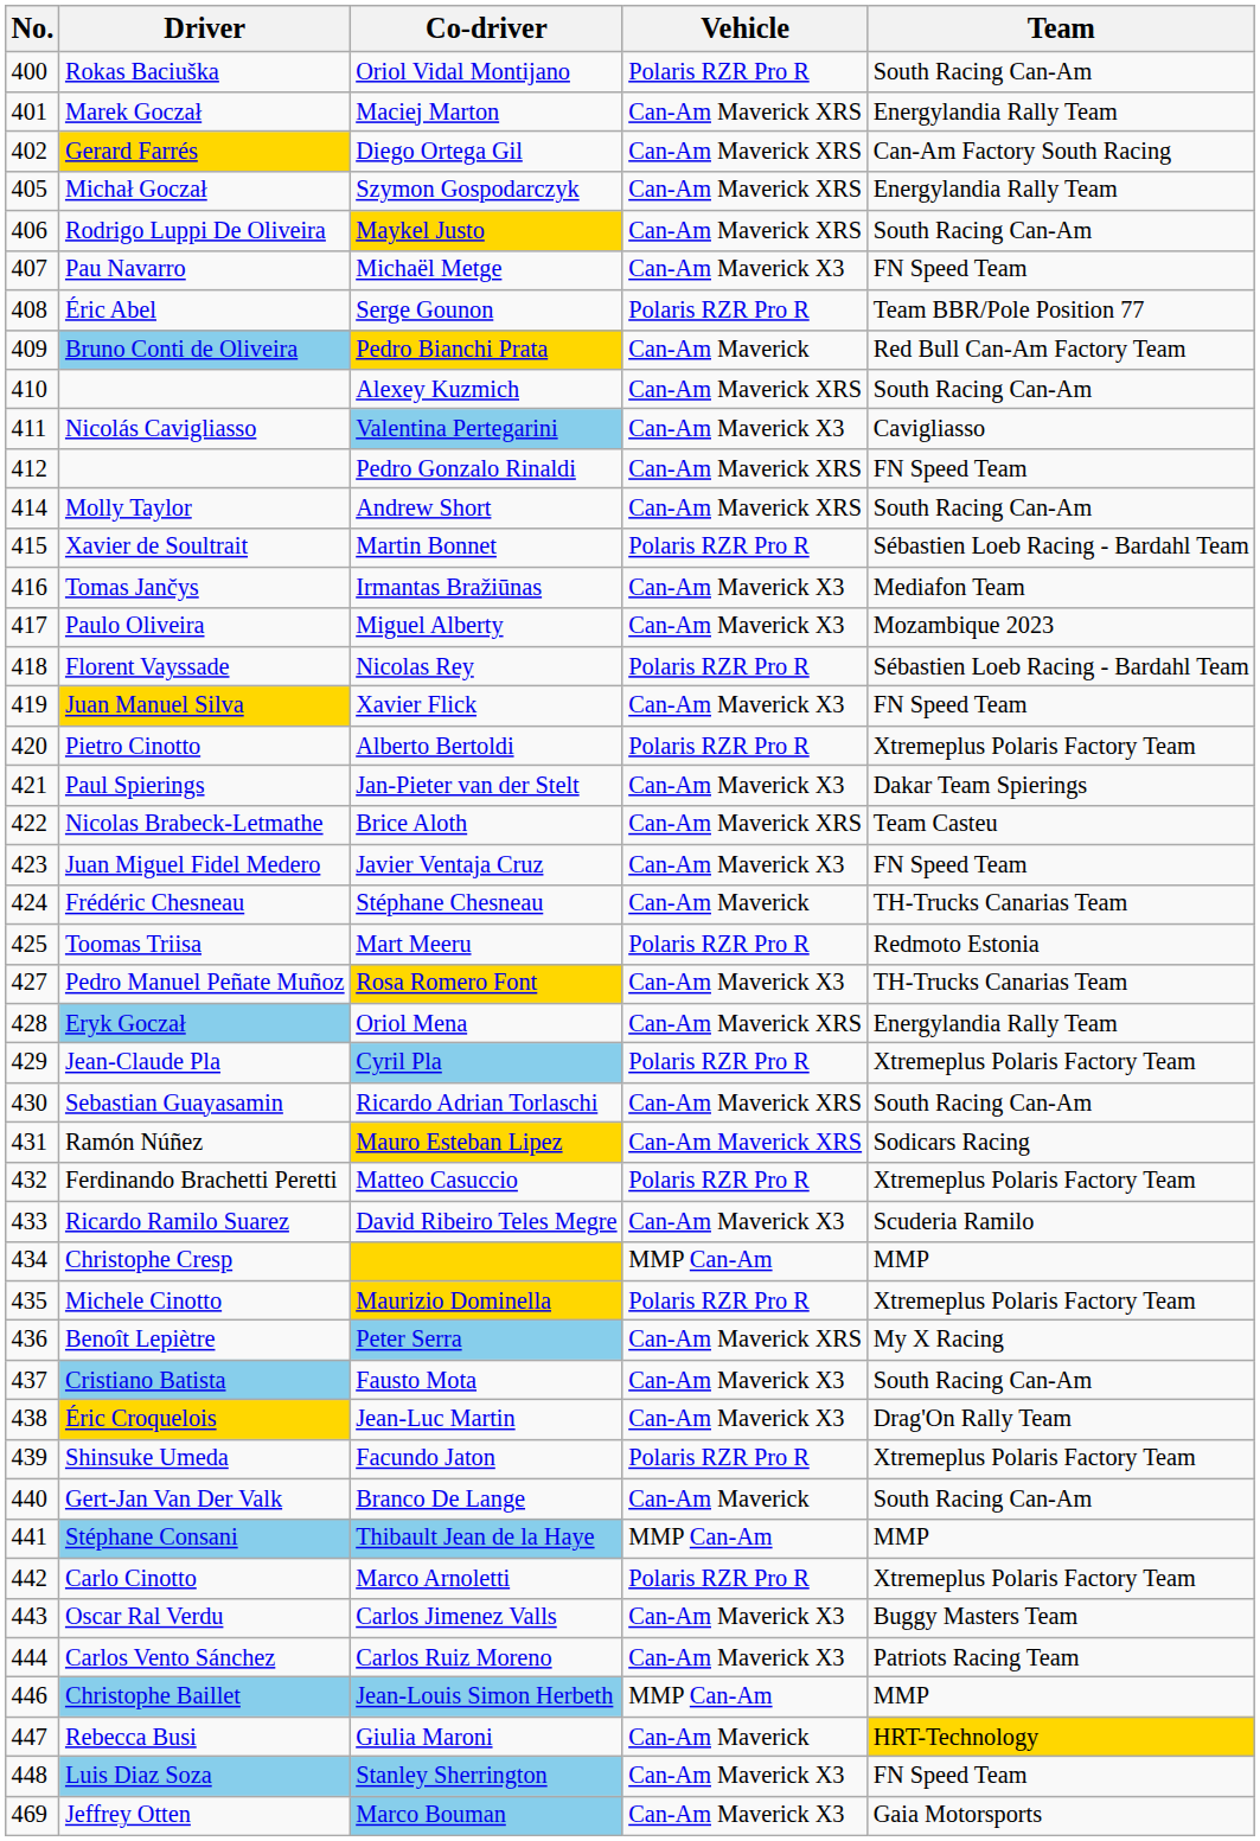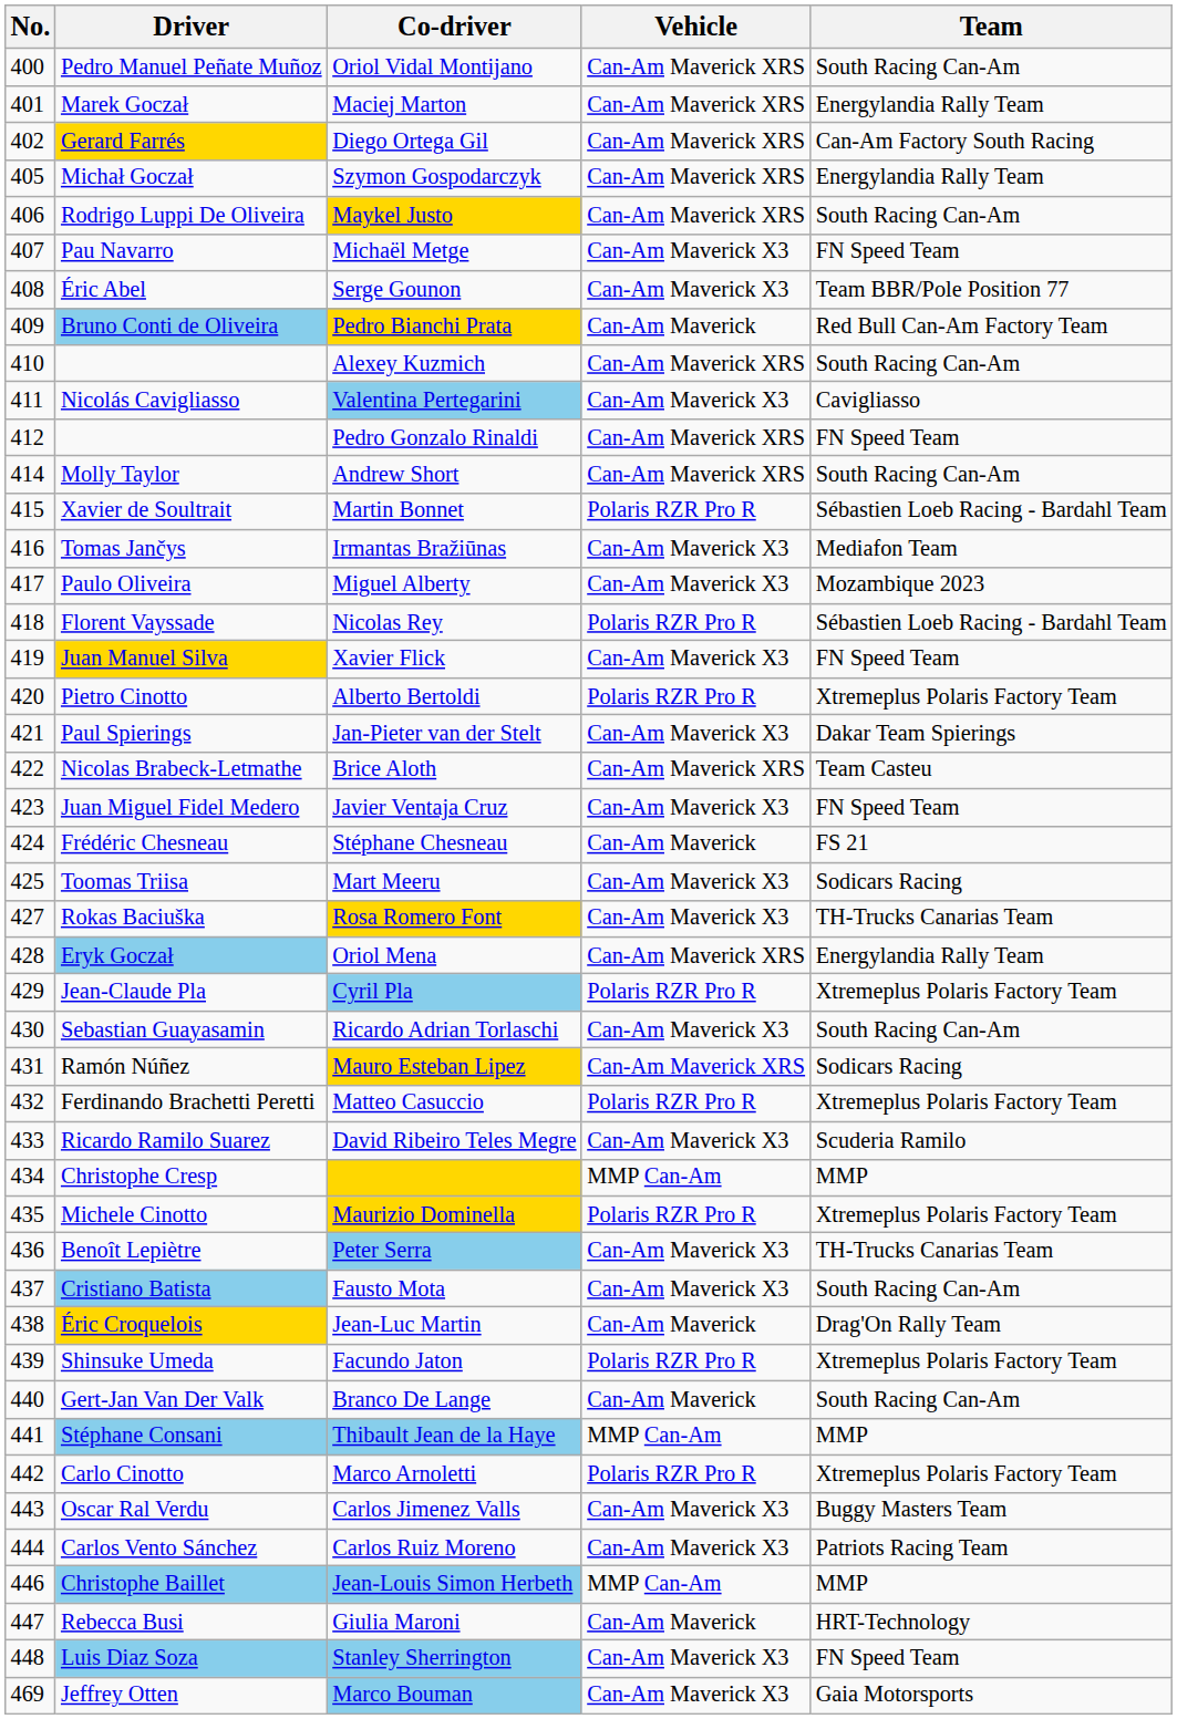Oriol Vidal Montijano | Driver: Rokas Baciuška -> Pedro Manuel Peñate Muñoz
Oriol Vidal Montijano | Vehicle: Polaris RZR Pro R -> Can-Am Maverick XRS
Serge Gounon | Vehicle: Polaris RZR Pro R -> Can-Am Maverick X3
Stéphane Chesneau | Team: TH-Trucks Canarias Team -> FS 21
Mart Meeru | Vehicle: Polaris RZR Pro R -> Can-Am Maverick X3
Mart Meeru | Team: Redmoto Estonia -> Sodicars Racing
Rosa Romero Font | Driver: Pedro Manuel Peñate Muñoz -> Rokas Baciuška
Ricardo Adrian Torlaschi | Vehicle: Can-Am Maverick XRS -> Can-Am Maverick X3
Peter Serra | Vehicle: Can-Am Maverick XRS -> Can-Am Maverick X3
Peter Serra | Team: My X Racing -> TH-Trucks Canarias Team
Jean-Luc Martin | Vehicle: Can-Am Maverick X3 -> Can-Am Maverick
Giulia Maroni | Team: gold background -> no background
